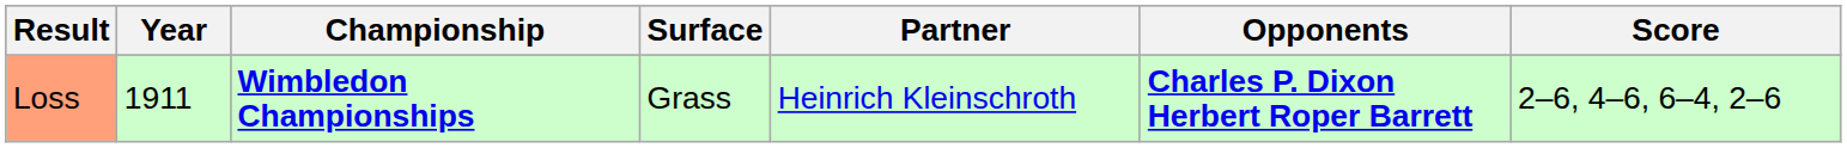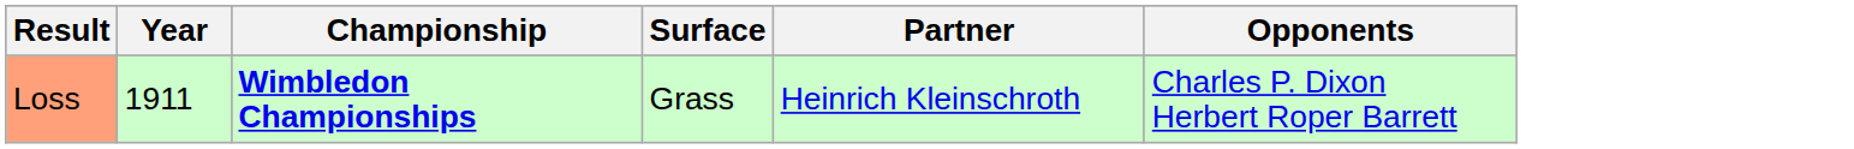- column: Score | 2–6, 4–6, 6–4, 2–6
Loss | Opponents: bold -> normal
